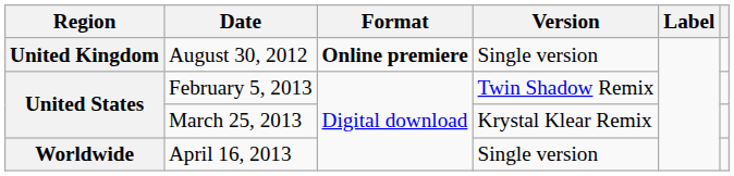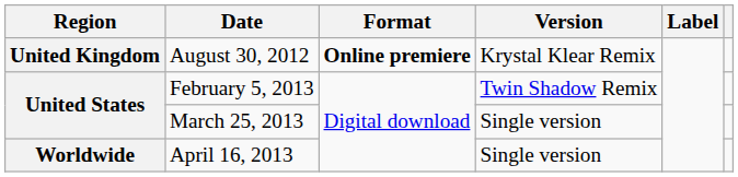August 30, 2012 | Version: Single version -> Krystal Klear Remix
March 25, 2013 | Version: Krystal Klear Remix -> Single version
